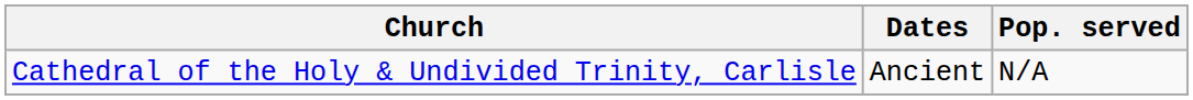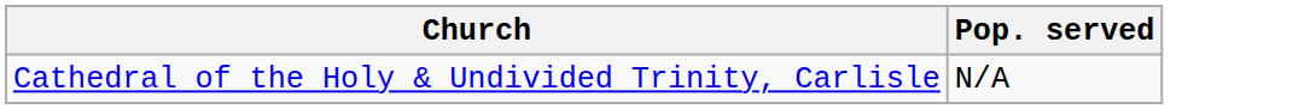- column: Dates | Ancient
